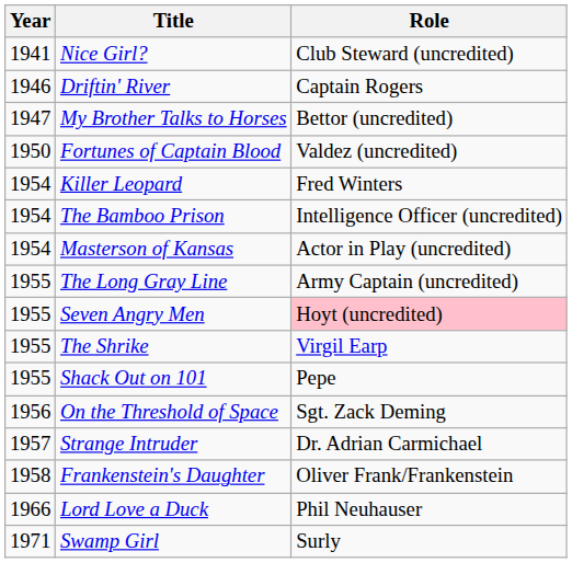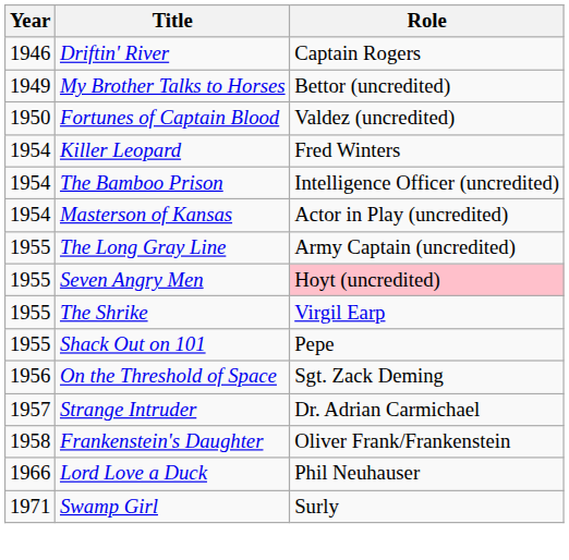- row: 1941 | Nice Girl? | Club Steward (uncredited)
My Brother Talks to Horses | Year: 1947 -> 1949
